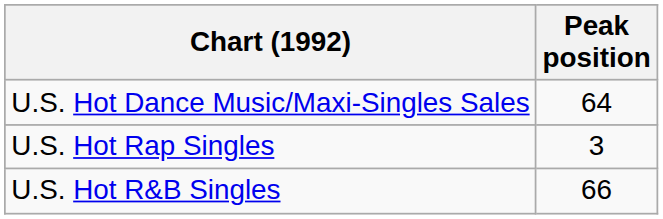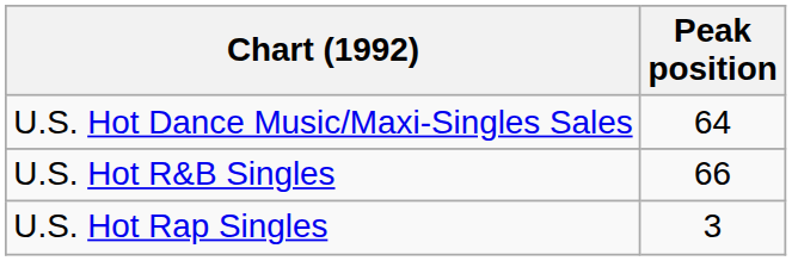rows swapped: U.S. Hot R&B Singles <-> U.S. Hot Rap Singles
